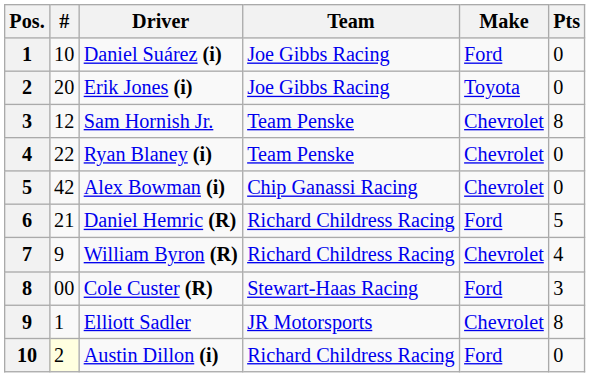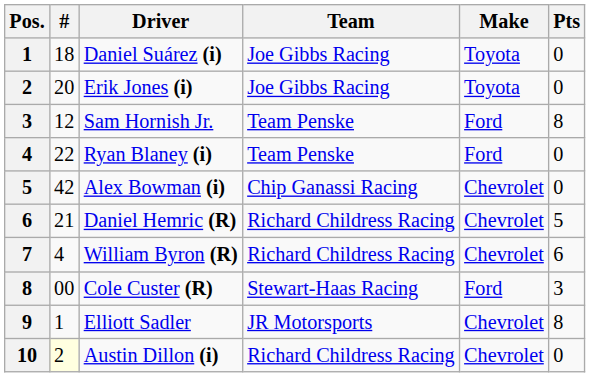Daniel Suárez (i) | #: 10 -> 18
Daniel Suárez (i) | Make: Ford -> Toyota
Sam Hornish Jr. | Make: Chevrolet -> Ford
Ryan Blaney (i) | Make: Chevrolet -> Ford
Daniel Hemric (R) | Make: Ford -> Chevrolet
William Byron (R) | #: 9 -> 4
William Byron (R) | Pts: 4 -> 6
Austin Dillon (i) | Make: Ford -> Chevrolet
